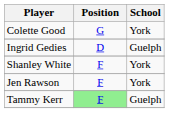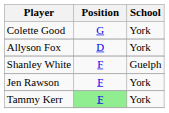+ row: Allyson Fox | D | York
- row: Ingrid Gedies | D | Guelph
Shanley White | School: York -> Guelph
Tammy Kerr | School: Guelph -> York
